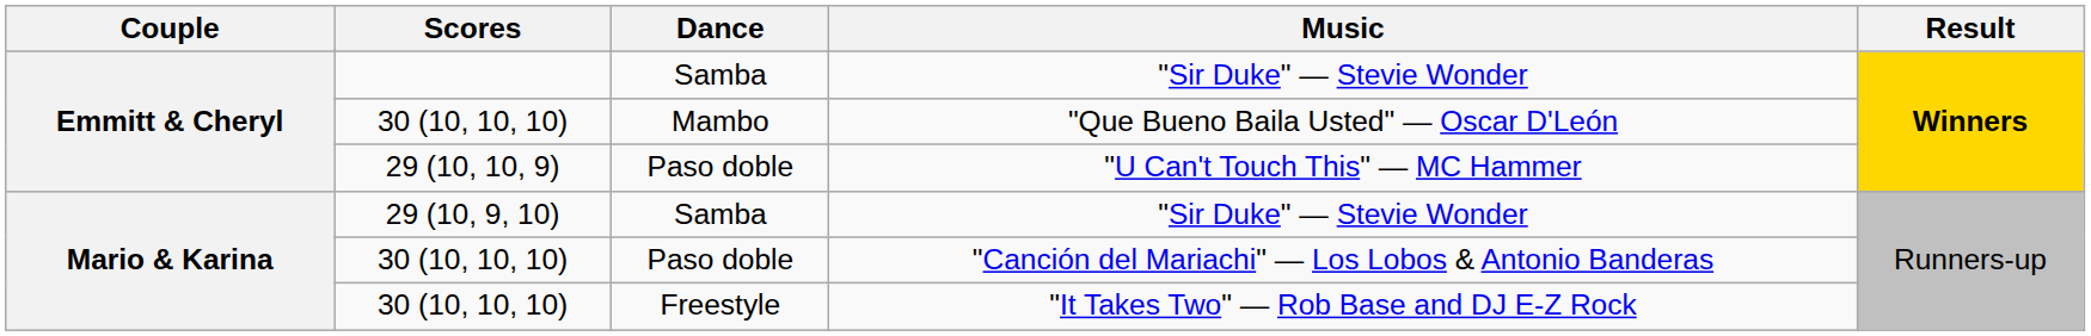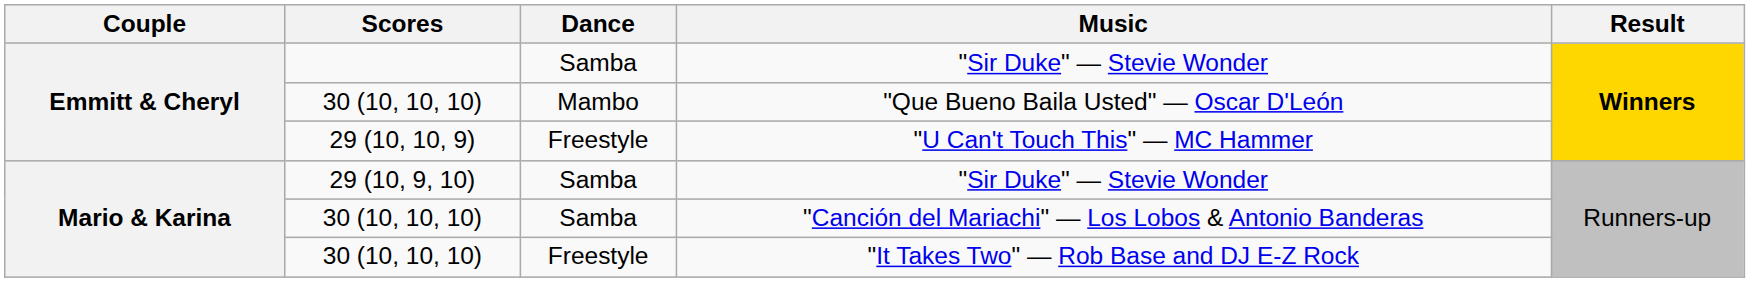"U Can't Touch This" — MC Hammer | Dance: Paso doble -> Freestyle
"Canción del Mariachi" — Los Lobos & Antonio Banderas | Dance: Paso doble -> Samba
